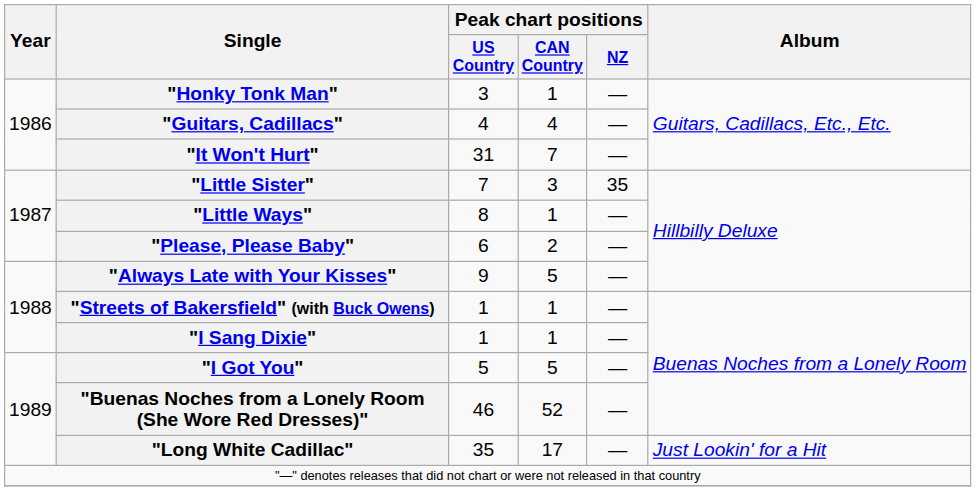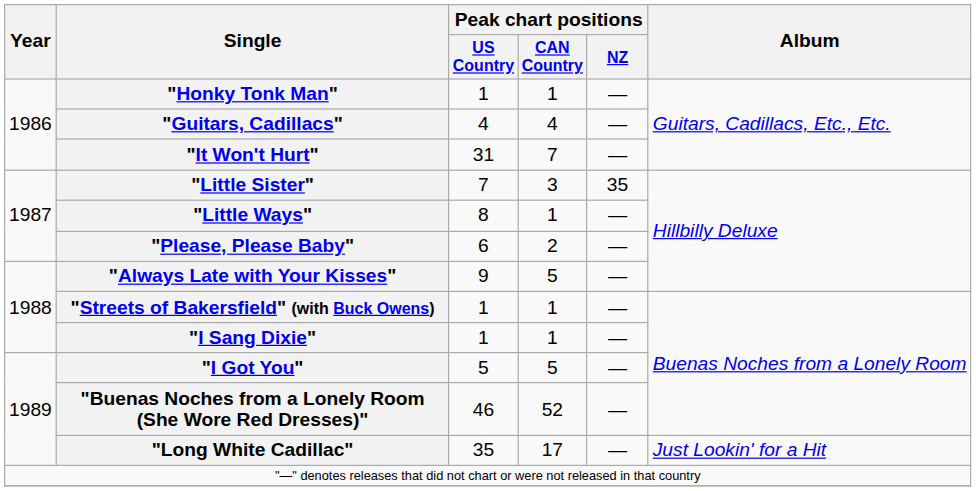"Honky Tonk Man" | Peak chart positions / US Country: 3 -> 1
